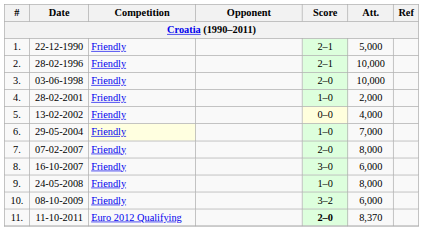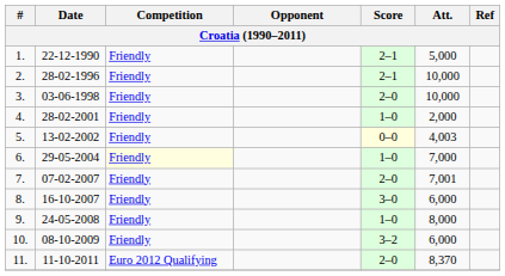5. | Att.: 4,000 -> 4,003
7. | Att.: 8,000 -> 7,001
11. | Score: bold -> normal
